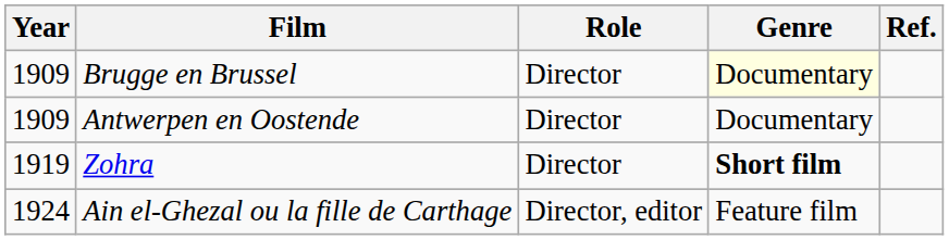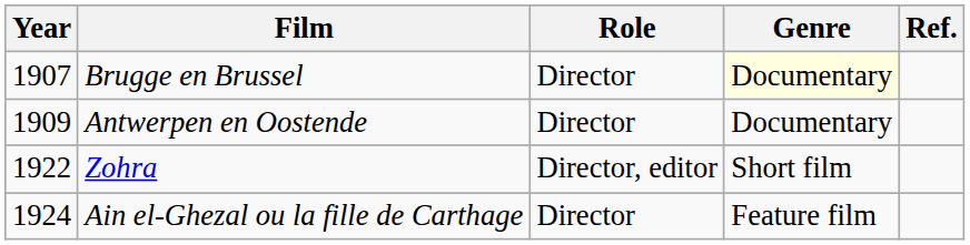Brugge en Brussel | Year: 1909 -> 1907
Zohra | Year: 1919 -> 1922
Zohra | Role: Director -> Director, editor
Zohra | Genre: bold -> normal
Ain el-Ghezal ou la fille de Carthage | Role: Director, editor -> Director
